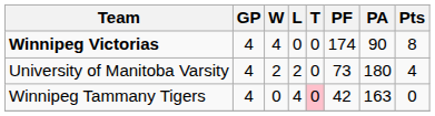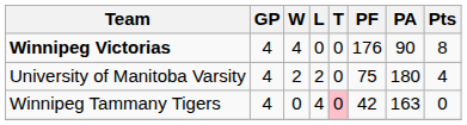Winnipeg Victorias | PF: 174 -> 176
University of Manitoba Varsity | PF: 73 -> 75
